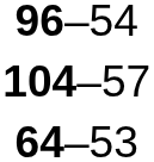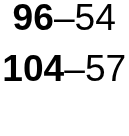- row: 64–53
